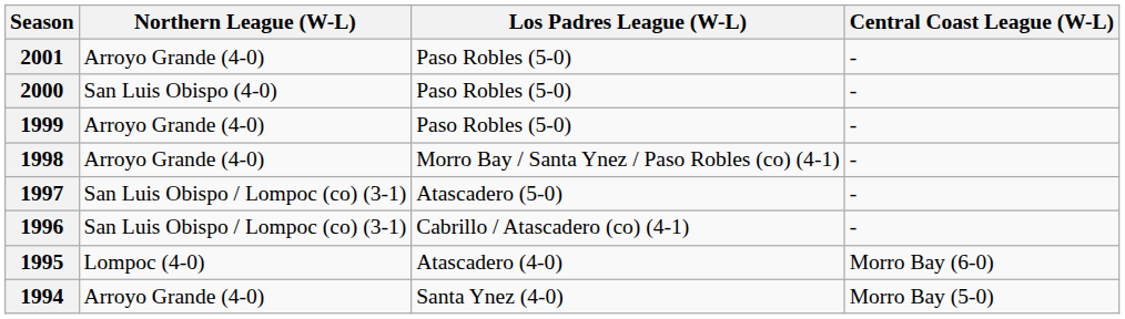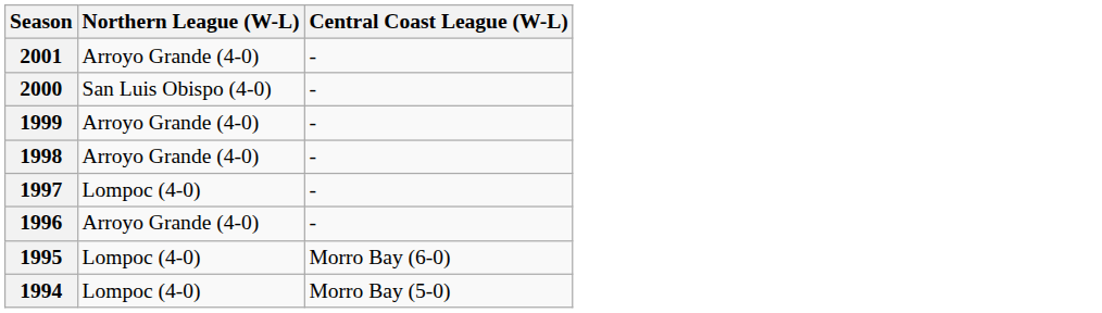- column: Los Padres League (W-L) | Paso Robles (5-0) | Paso Robles (5-0) | Paso Robles (5-0) | Morro Bay / Santa Ynez / Paso Robles (co) (4-1) | Atascadero (5-0) | Cabrillo / Atascadero (co) (4-1) | Atascadero (4-0) | Santa Ynez (4-0)
1997 | Northern League (W-L): San Luis Obispo / Lompoc (co) (3-1) -> Lompoc (4-0)
1996 | Northern League (W-L): San Luis Obispo / Lompoc (co) (3-1) -> Arroyo Grande (4-0)
1994 | Northern League (W-L): Arroyo Grande (4-0) -> Lompoc (4-0)
